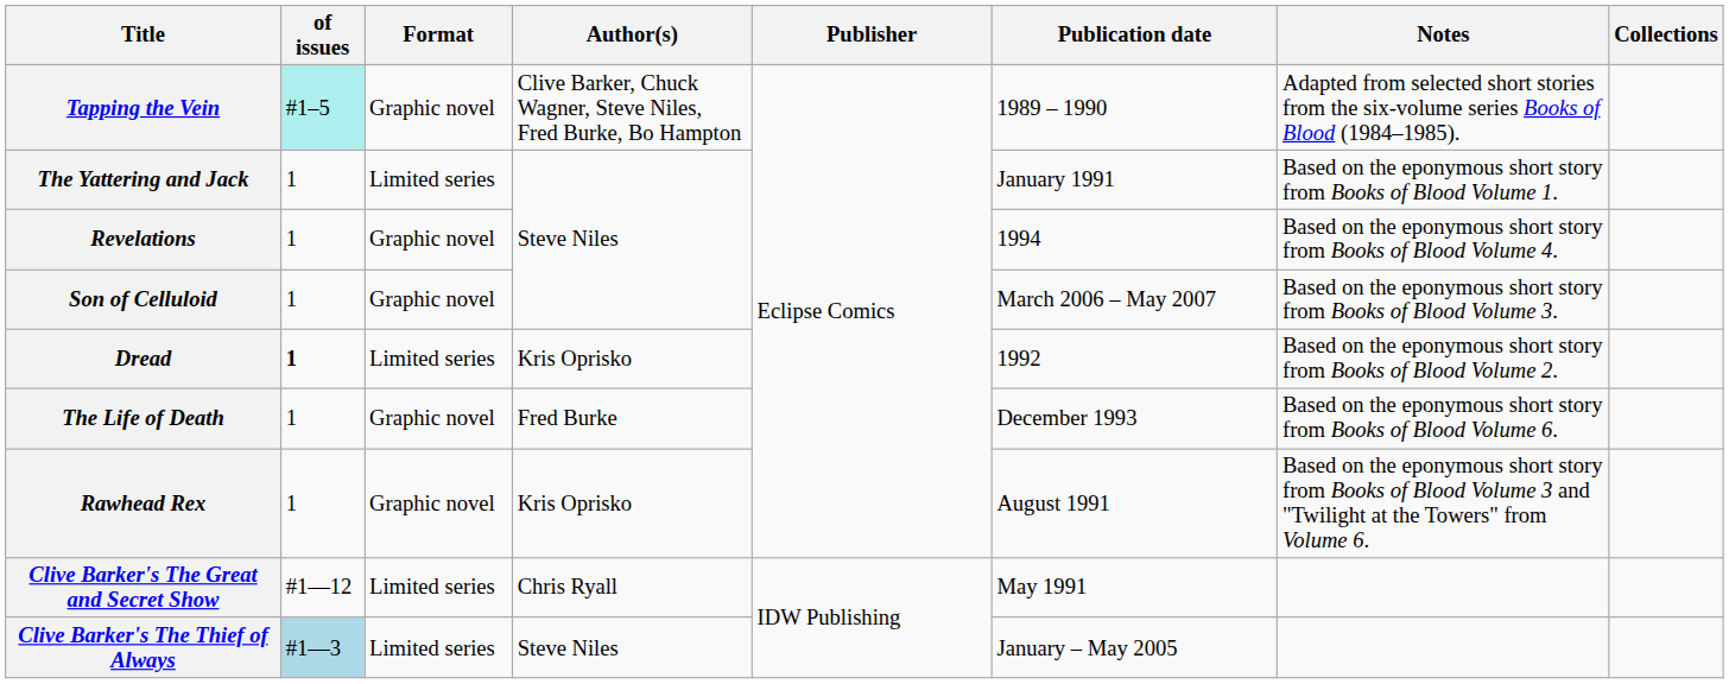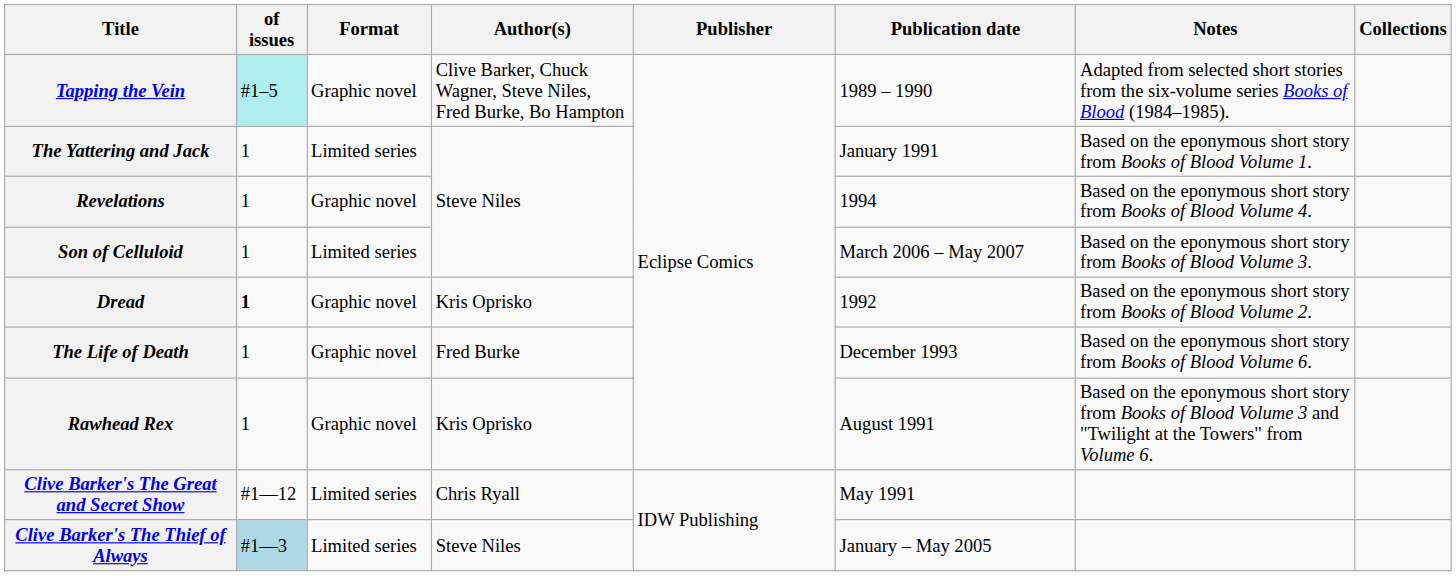Son of Celluloid | Format: Graphic novel -> Limited series
Dread | Format: Limited series -> Graphic novel
